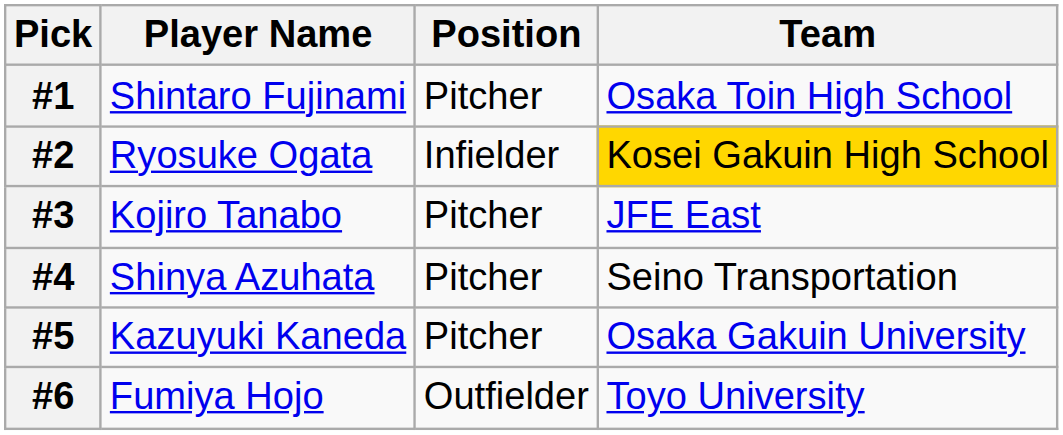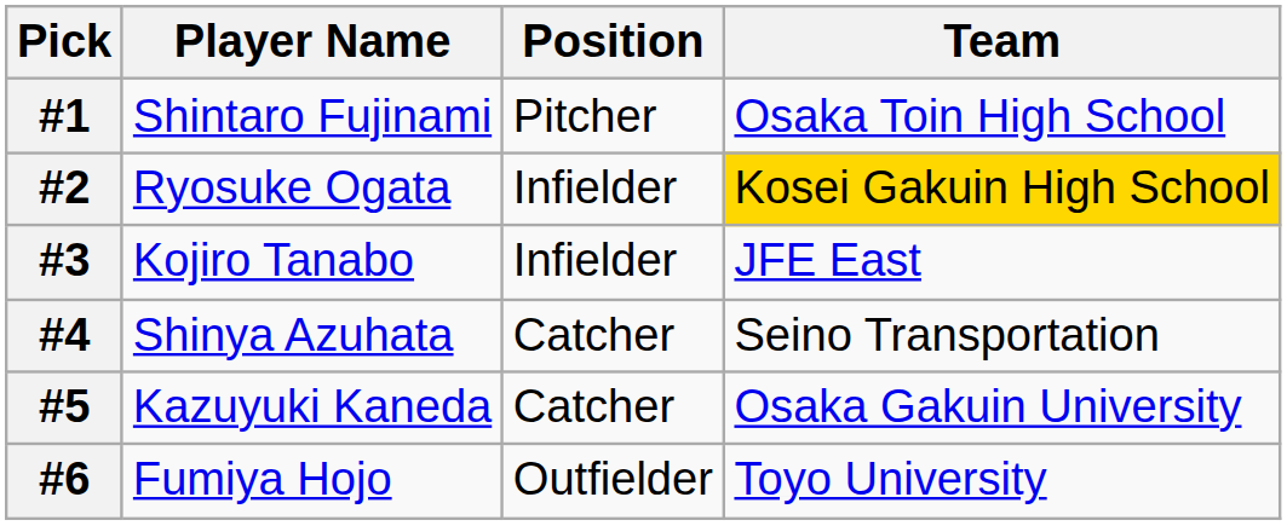#3 | Position: Pitcher -> Infielder
#4 | Position: Pitcher -> Catcher
#5 | Position: Pitcher -> Catcher
